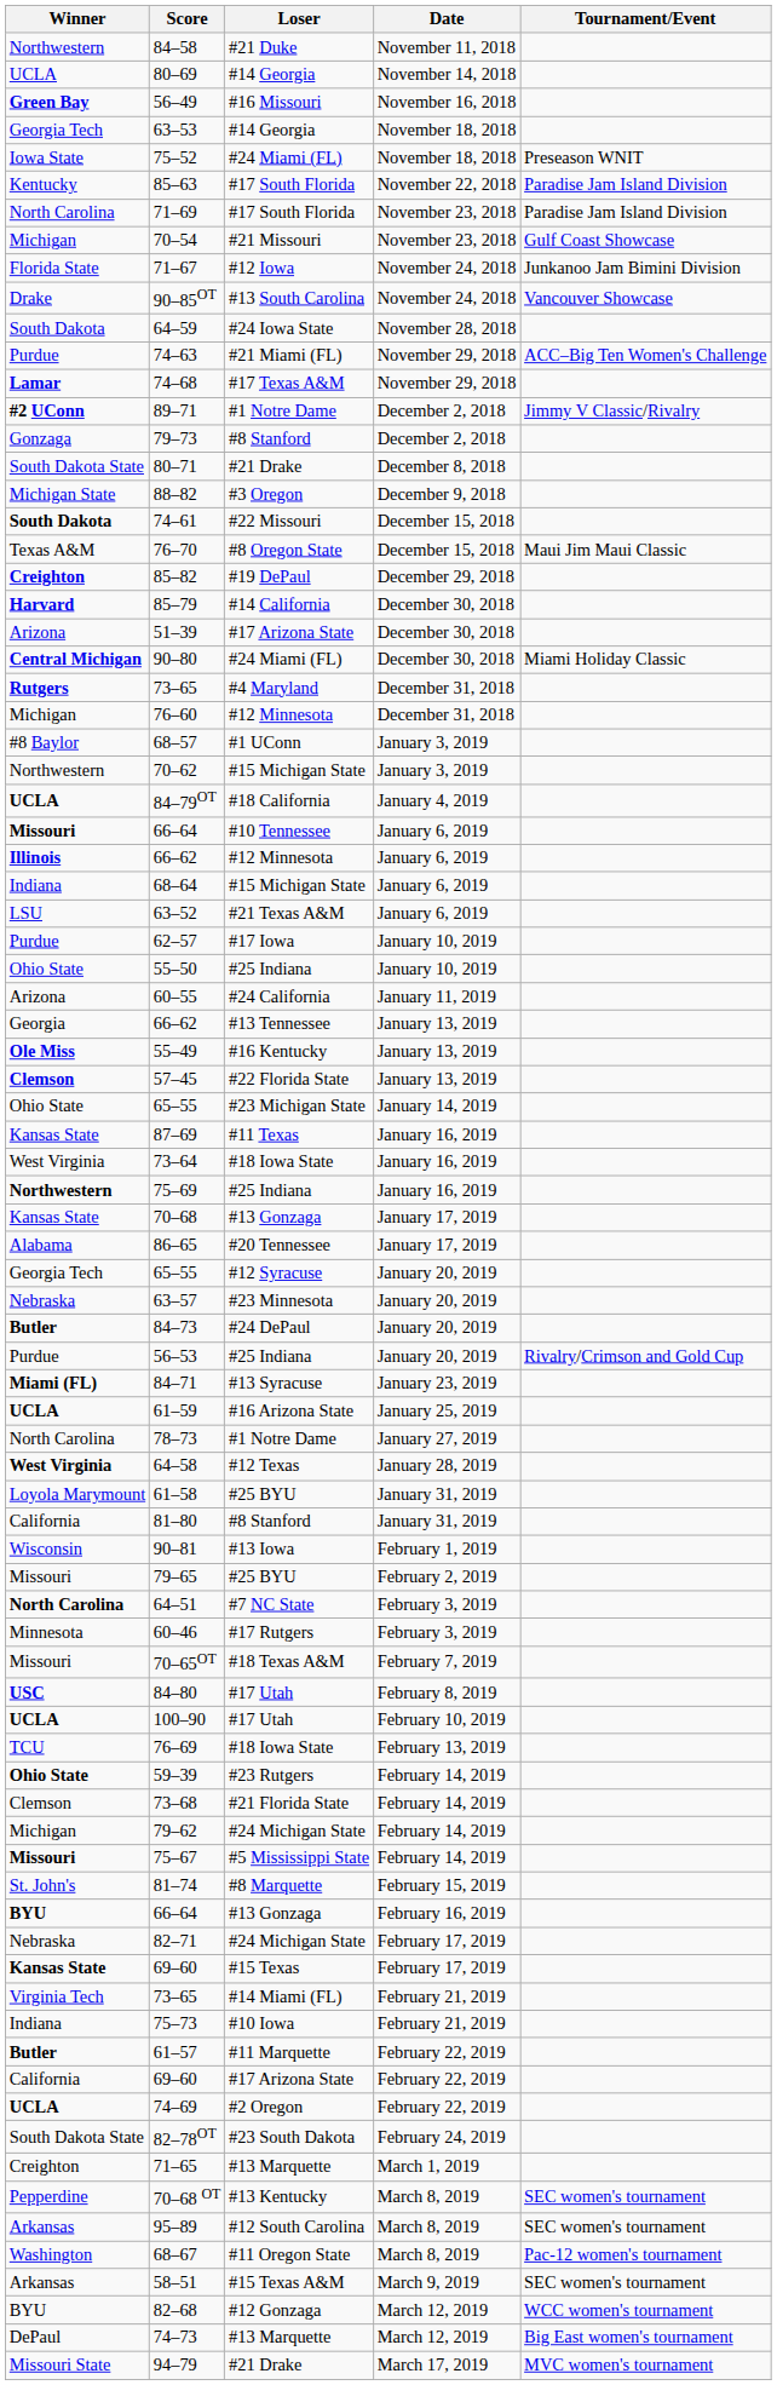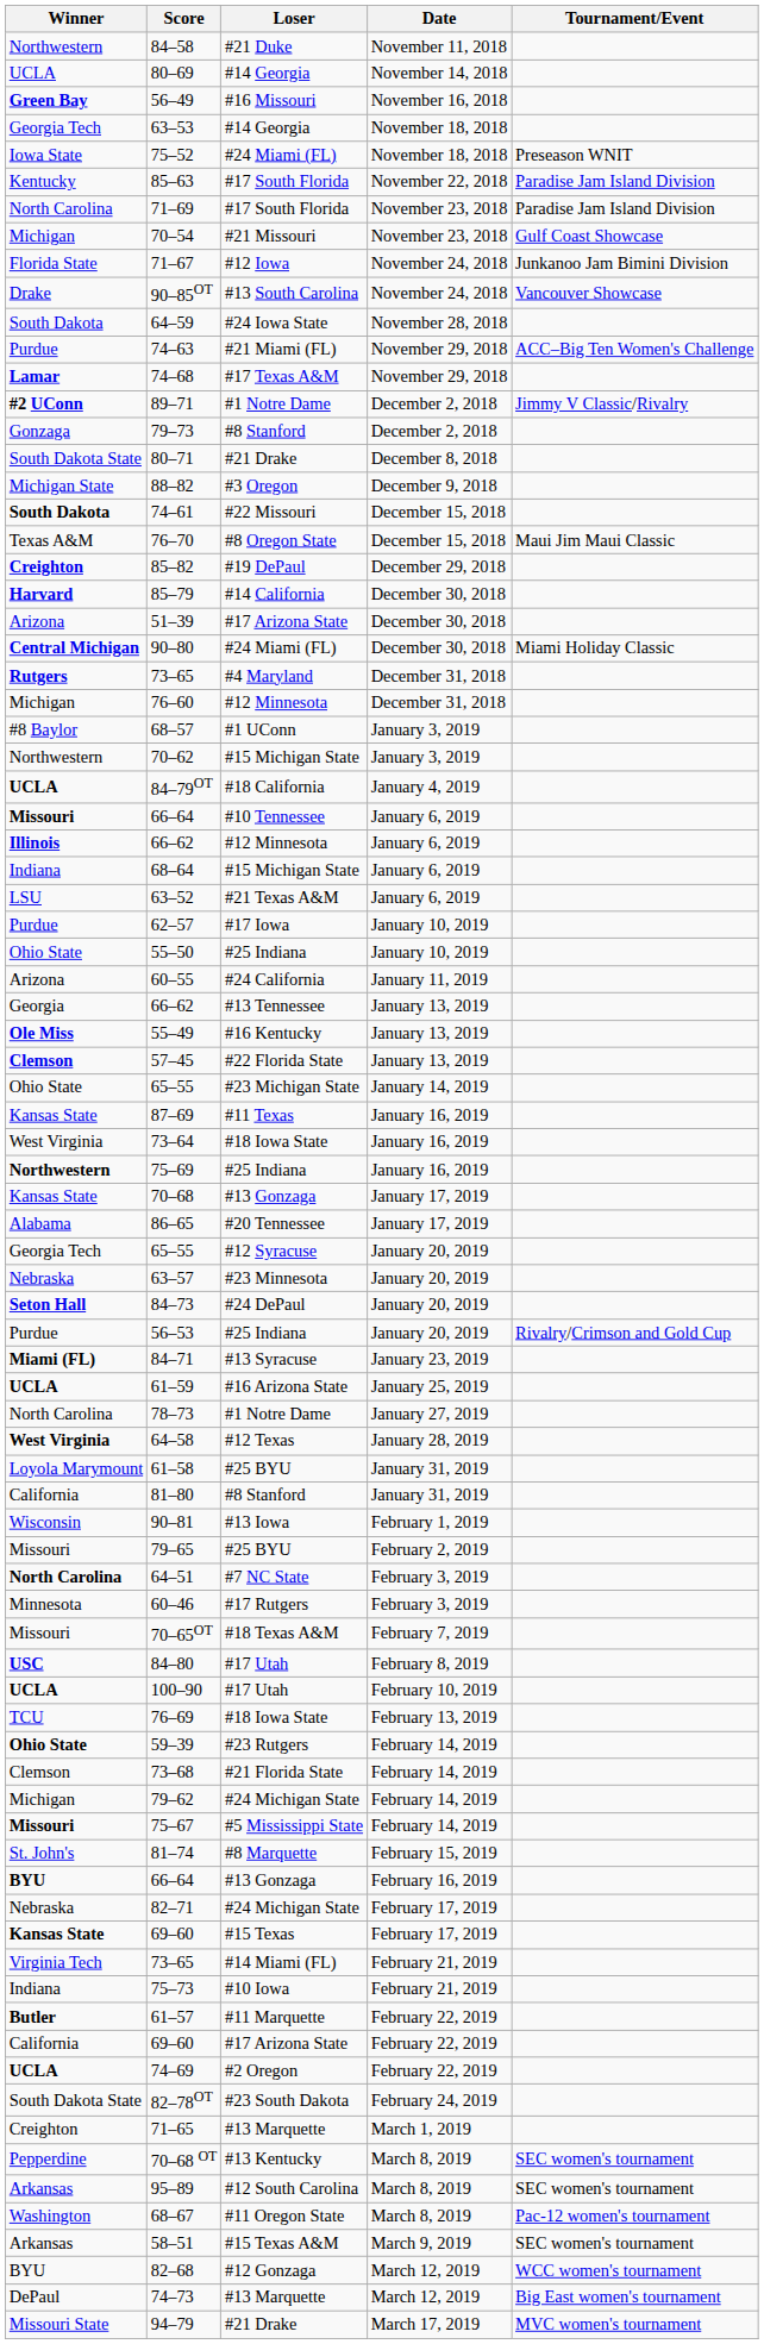84–73 | Winner: Butler -> Seton Hall
